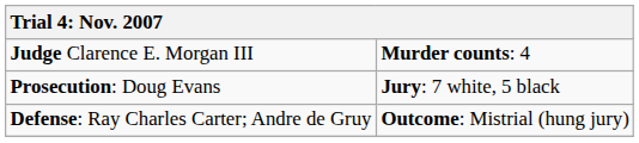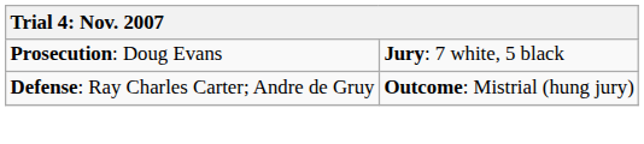- row: Judge Clarence E. Morgan III | Murder counts: 4
